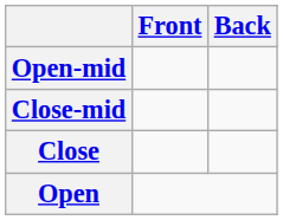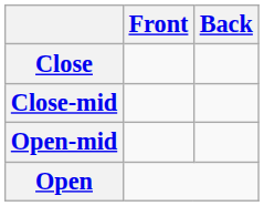rows swapped: Close <-> Open-mid
